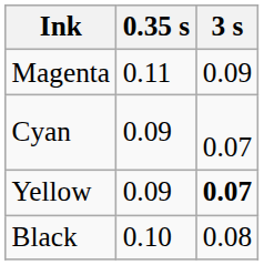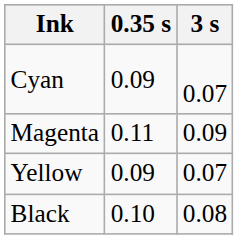rows swapped: Cyan <-> Magenta
Yellow | 3 s: bold -> normal
